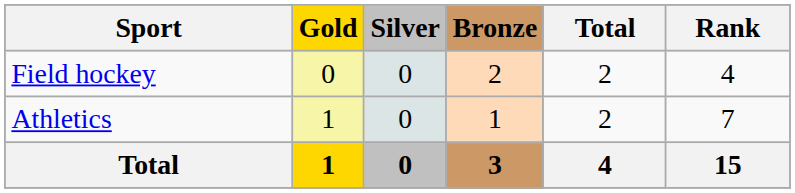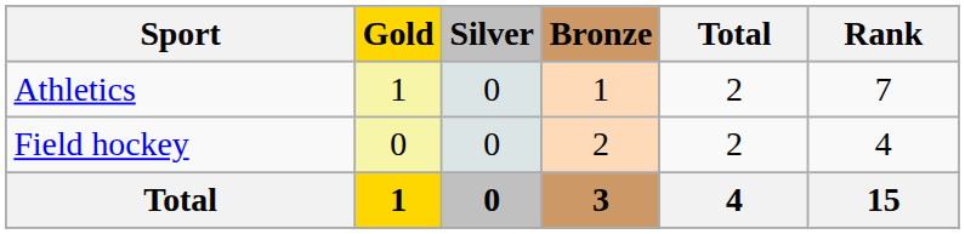rows swapped: Athletics <-> Field hockey
